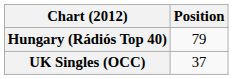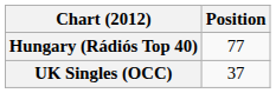Hungary (Rádiós Top 40) | Position: 79 -> 77
